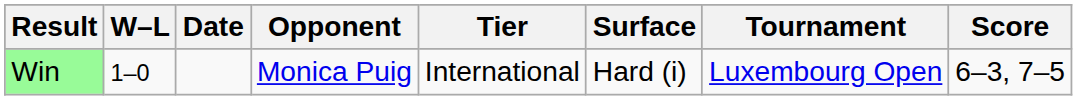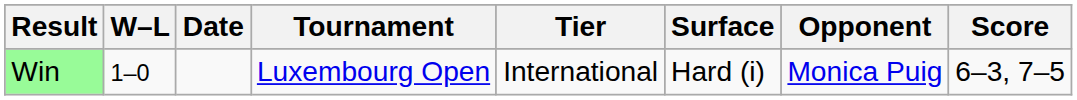columns swapped: Tournament <-> Opponent
